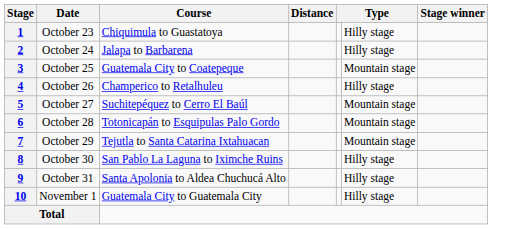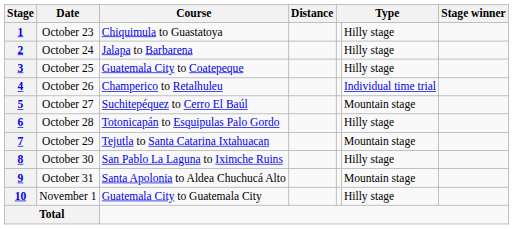3 | column 6: Mountain stage -> Hilly stage
4 | column 6: Hilly stage -> Individual time trial
6 | column 6: Mountain stage -> Hilly stage
9 | column 6: Hilly stage -> Mountain stage
